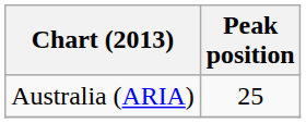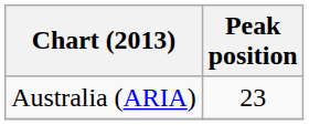Australia (ARIA) | Peak position: 25 -> 23
